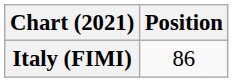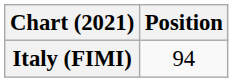Italy (FIMI) | Position: 86 -> 94
